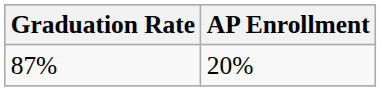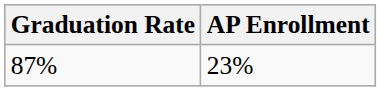87% | AP Enrollment: 20% -> 23%
